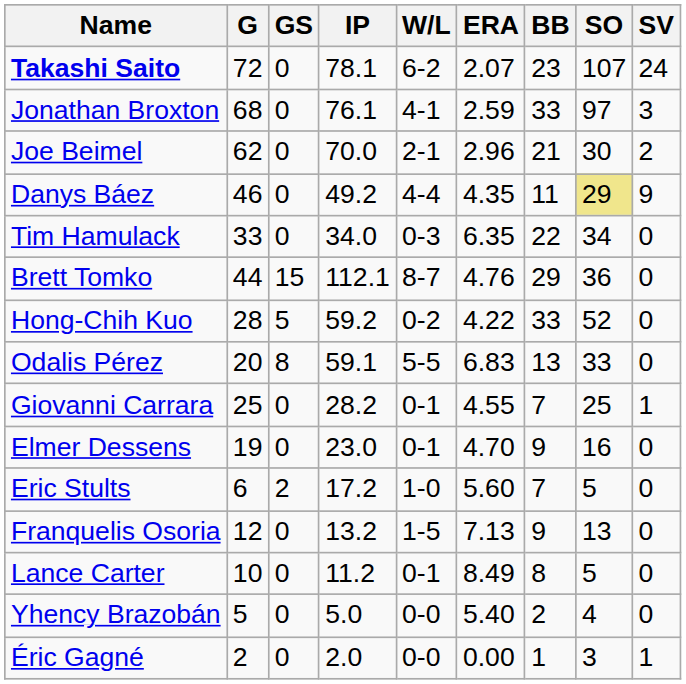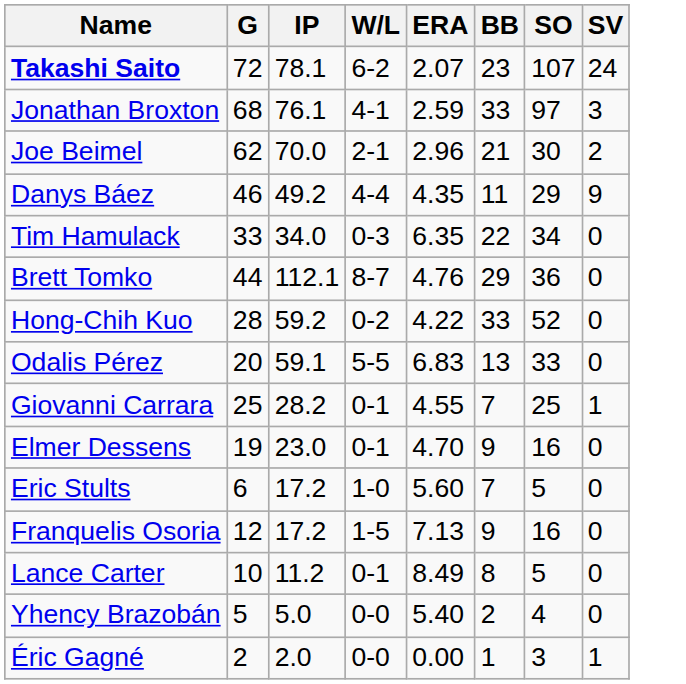- column: GS | 0 | 0 | 0 | 0 | 0 | 15 | 5 | 8 | 0 | 0 | 2 | 0 | 0 | 0 | 0
Danys Báez | SO: khaki background -> no background
Franquelis Osoria | IP: 13.2 -> 17.2
Franquelis Osoria | SO: 13 -> 16
